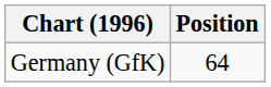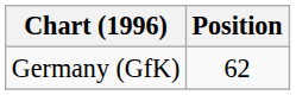Germany (GfK) | Position: 64 -> 62
